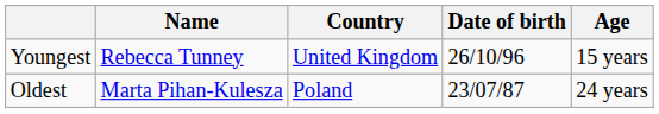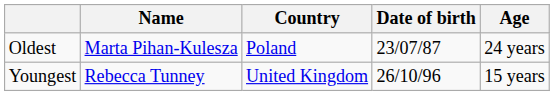rows swapped: Youngest <-> Oldest
